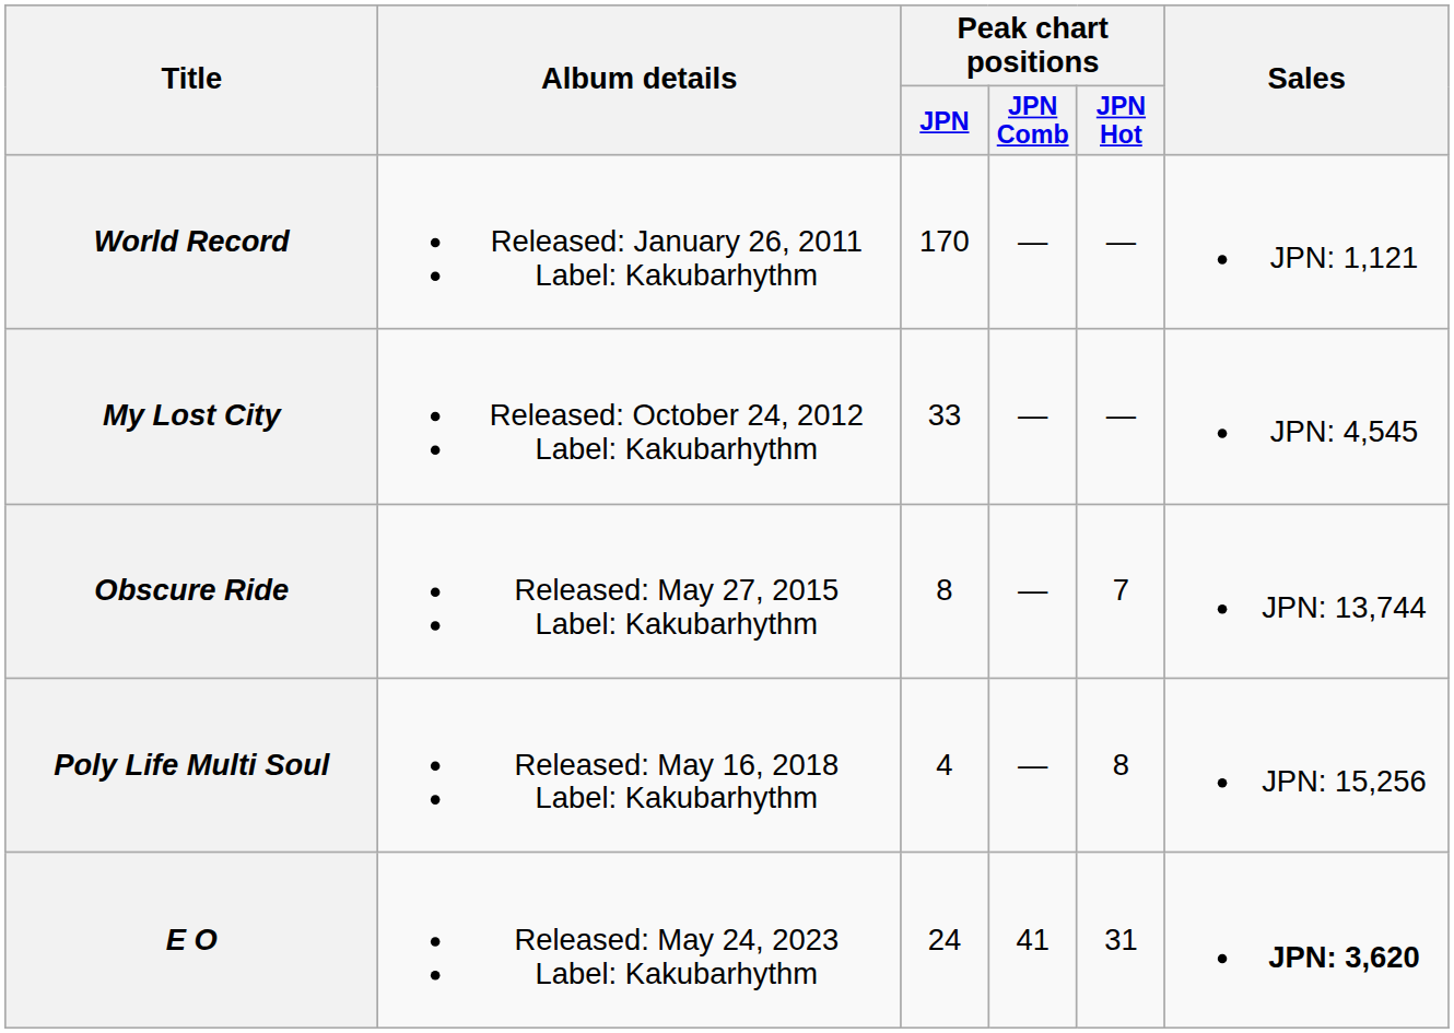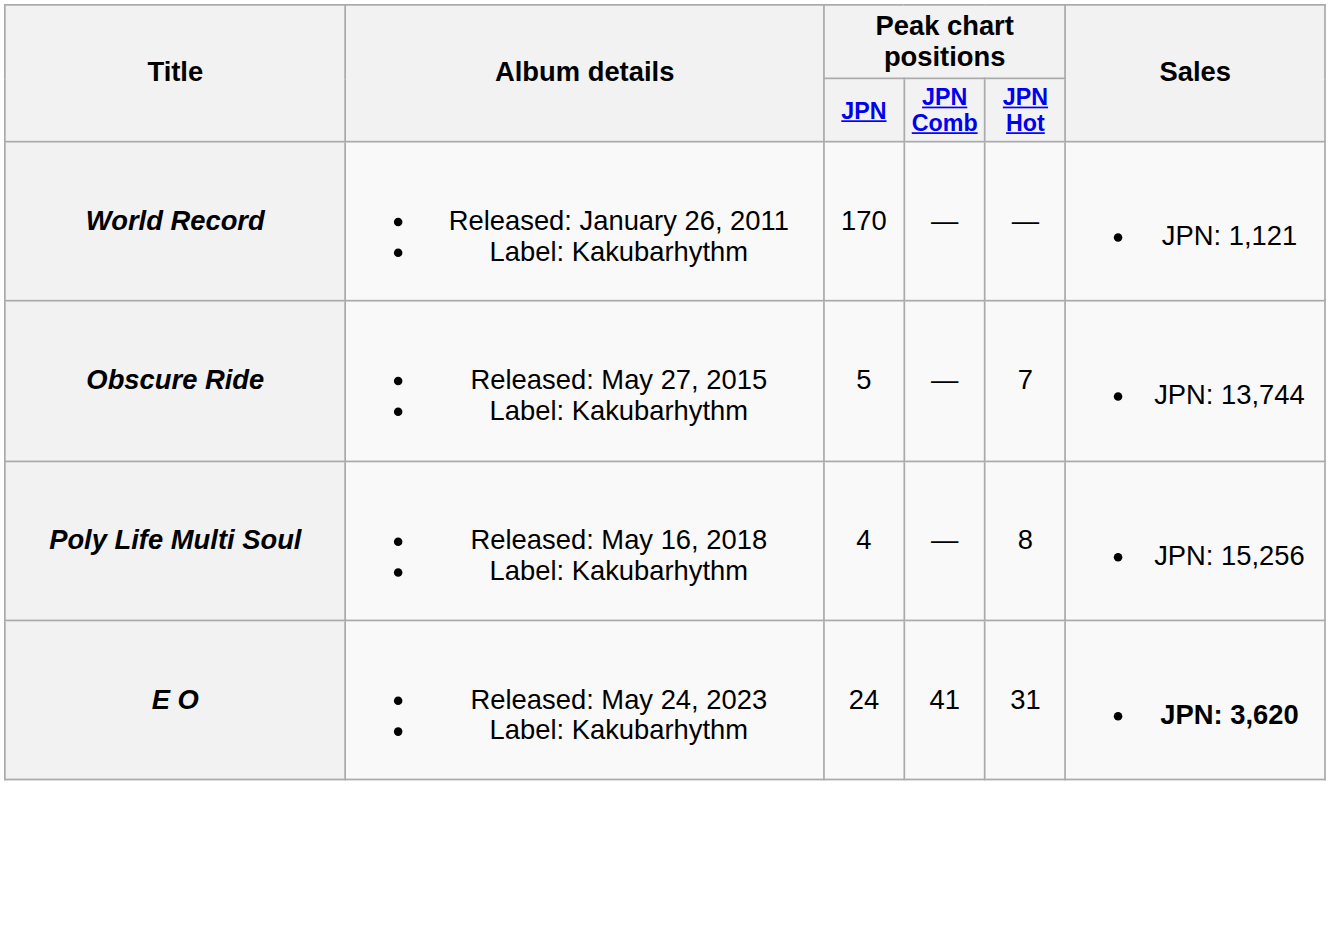- row: My Lost City | Released: October 24, 2012 Label: Kakubarhythm | 33 | — | — | JPN: 4,545
Obscure Ride | Peak chart positions / JPN: 8 -> 5
